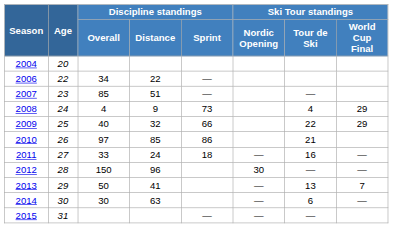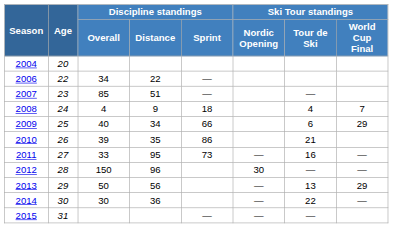2008 | Discipline standings / Sprint: 73 -> 18
2008 | Ski Tour standings / World Cup Final: 29 -> 7
2009 | Discipline standings / Distance: 32 -> 34
2009 | Ski Tour standings / Tour de Ski: 22 -> 6
2010 | Discipline standings / Overall: 97 -> 39
2010 | Discipline standings / Distance: 85 -> 35
2011 | Discipline standings / Distance: 24 -> 95
2011 | Discipline standings / Sprint: 18 -> 73
2013 | Discipline standings / Distance: 41 -> 56
2013 | Ski Tour standings / World Cup Final: 7 -> 29
2014 | Discipline standings / Distance: 63 -> 36
2014 | Ski Tour standings / Tour de Ski: 6 -> 22
